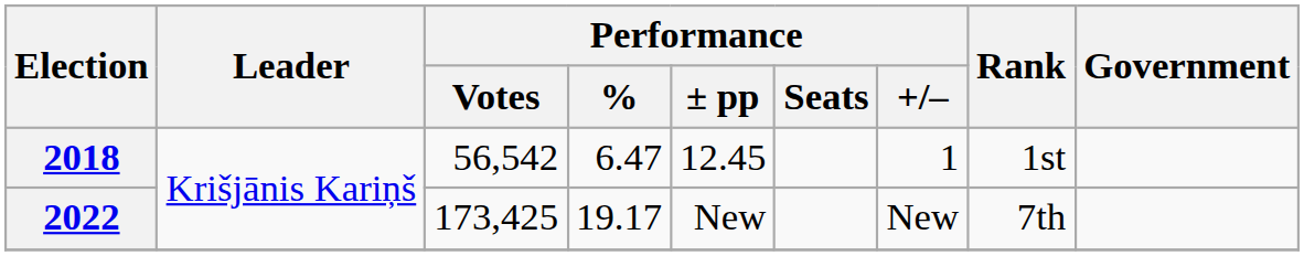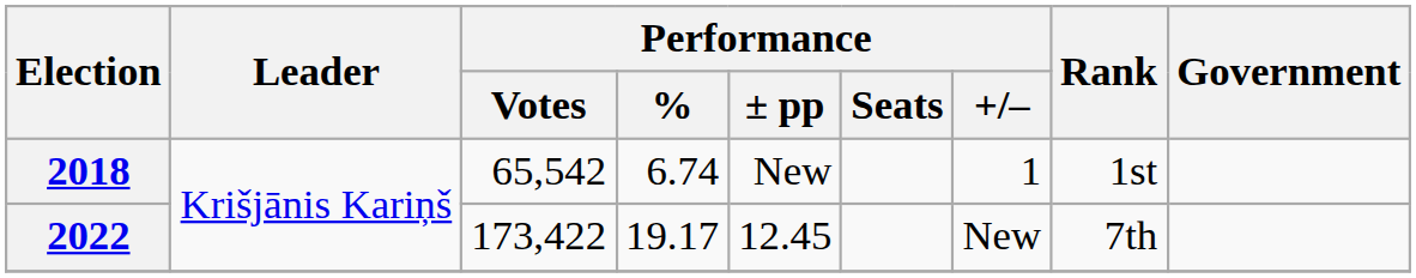2018 | Performance / Votes: 56,542 -> 65,542
2018 | Performance / %: 6.47 -> 6.74
2018 | Performance / ± pp: 12.45 -> New
2022 | Performance / Votes: 173,425 -> 173,422
2022 | Performance / ± pp: New -> 12.45
